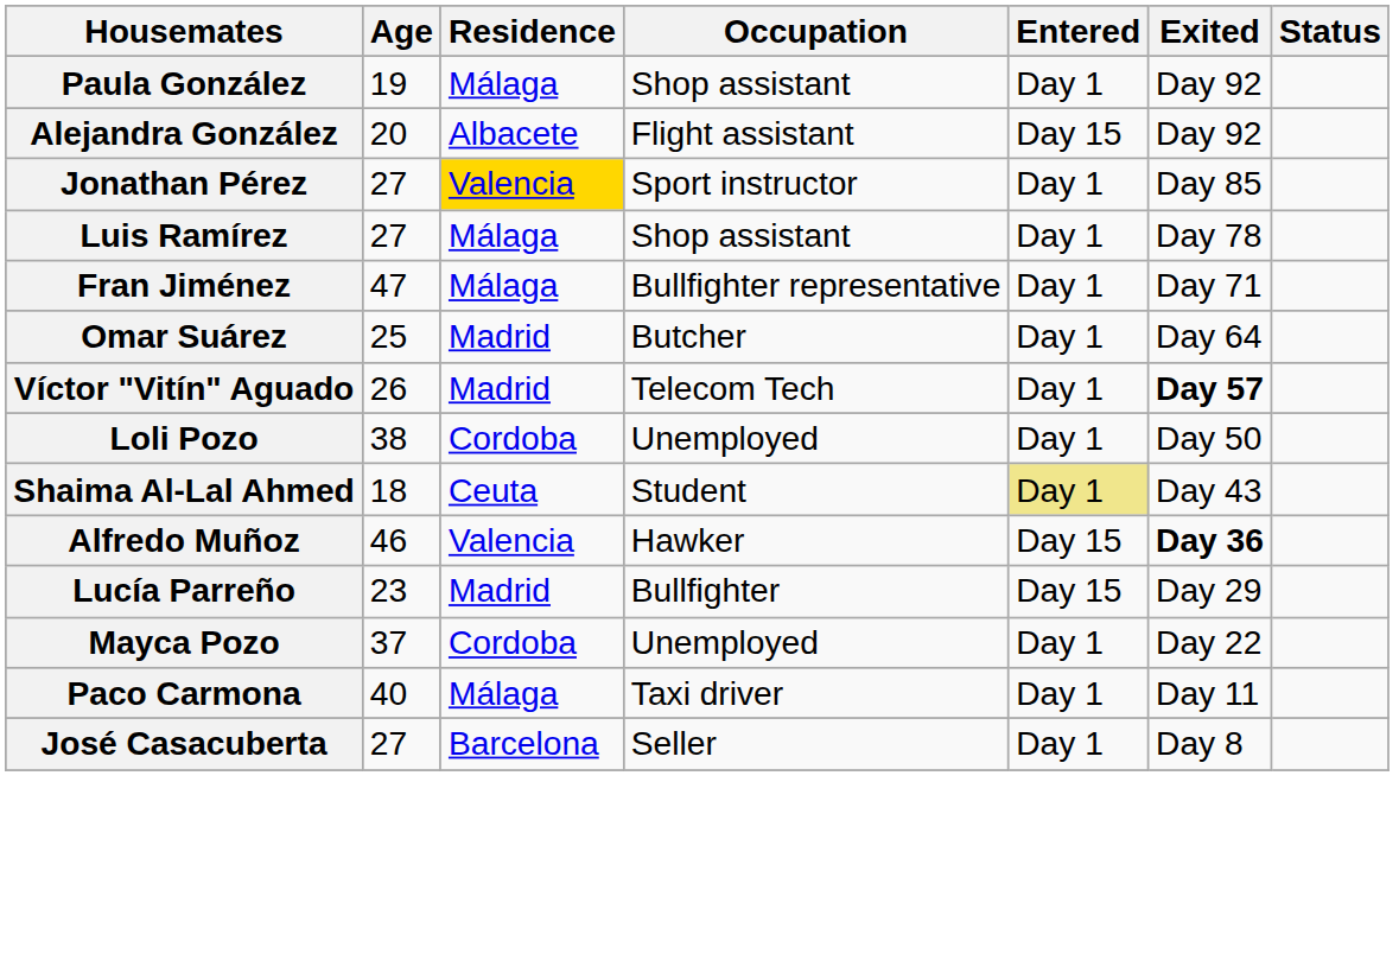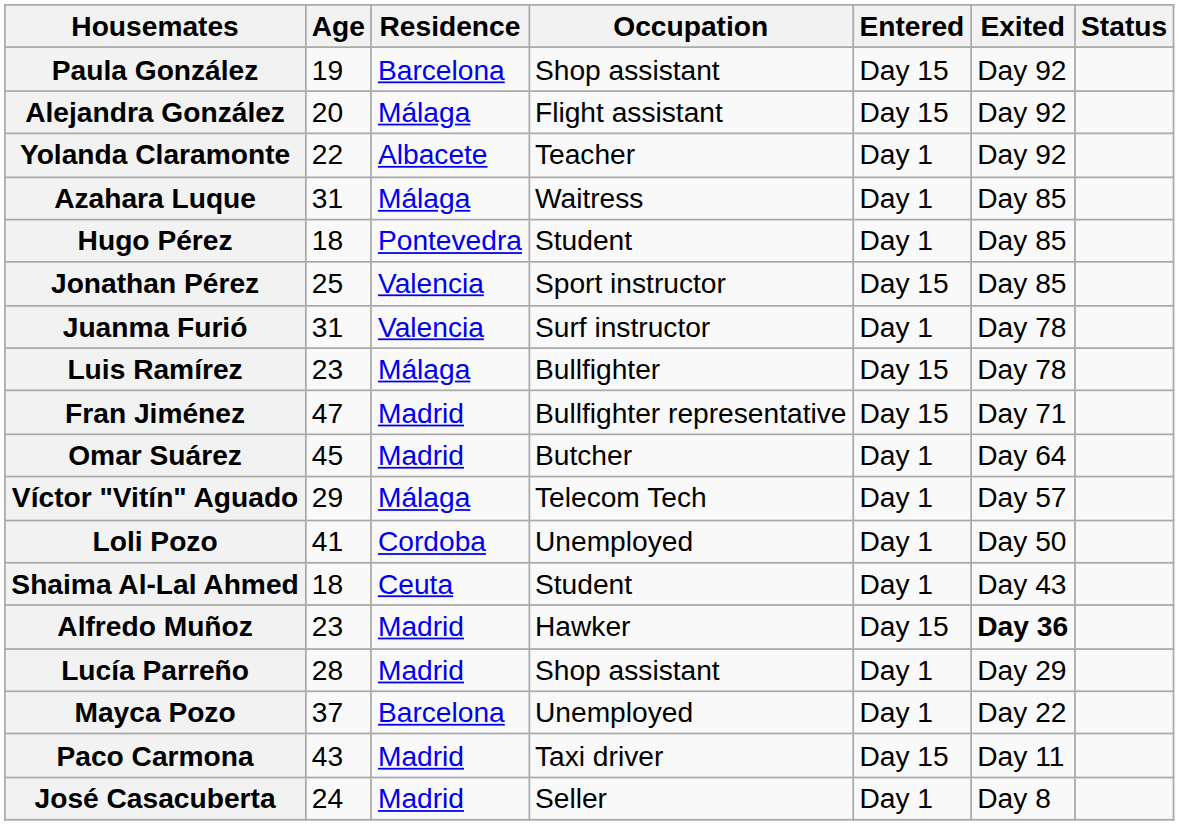Paula González | Residence: Málaga -> Barcelona
Paula González | Entered: Day 1 -> Day 15
Alejandra González | Residence: Albacete -> Málaga
+ row: Yolanda Claramonte | 22 | Albacete | Teacher | Day 1 | Day 92
+ row: Azahara Luque | 31 | Málaga | Waitress | Day 1 | Day 85
+ row: Hugo Pérez | 18 | Pontevedra | Student | Day 1 | Day 85
Jonathan Pérez | Age: 27 -> 25
Jonathan Pérez | Residence: gold background -> no background
Jonathan Pérez | Entered: Day 1 -> Day 15
+ row: Juanma Furió | 31 | Valencia | Surf instructor | Day 1 | Day 78
Luis Ramírez | Age: 27 -> 23
Luis Ramírez | Occupation: Shop assistant -> Bullfighter
Luis Ramírez | Entered: Day 1 -> Day 15
Fran Jiménez | Residence: Málaga -> Madrid
Fran Jiménez | Entered: Day 1 -> Day 15
Omar Suárez | Age: 25 -> 45
Víctor "Vitín" Aguado | Age: 26 -> 29
Víctor "Vitín" Aguado | Residence: Madrid -> Málaga
Víctor "Vitín" Aguado | Exited: bold -> normal
Loli Pozo | Age: 38 -> 41
Shaima Al-Lal Ahmed | Entered: khaki background -> no background
Alfredo Muñoz | Age: 46 -> 23
Alfredo Muñoz | Residence: Valencia -> Madrid
Lucía Parreño | Age: 23 -> 28
Lucía Parreño | Occupation: Bullfighter -> Shop assistant
Lucía Parreño | Entered: Day 15 -> Day 1
Mayca Pozo | Residence: Cordoba -> Barcelona
Paco Carmona | Age: 40 -> 43
Paco Carmona | Residence: Málaga -> Madrid
Paco Carmona | Entered: Day 1 -> Day 15
José Casacuberta | Age: 27 -> 24
José Casacuberta | Residence: Barcelona -> Madrid
